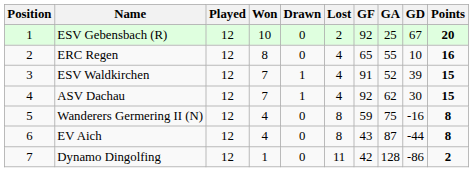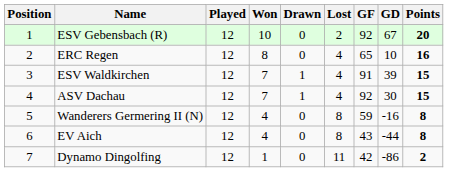- column: GA | 25 | 55 | 52 | 62 | 75 | 87 | 128
